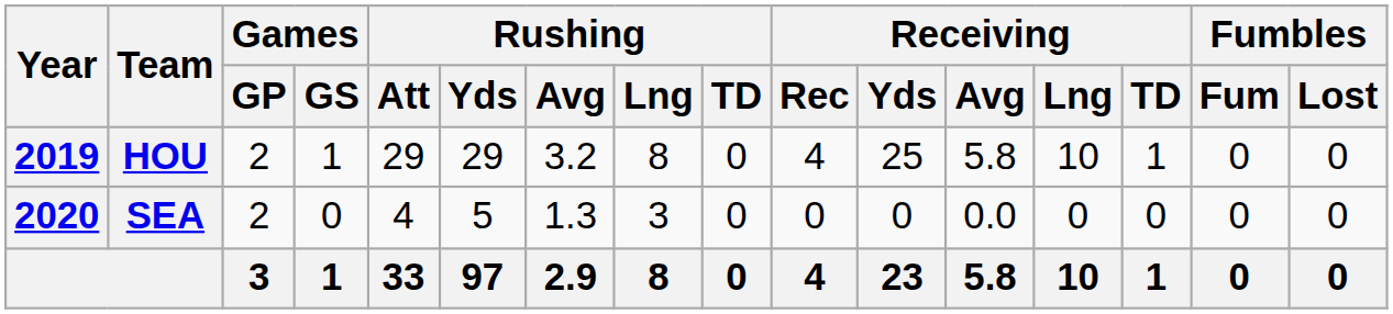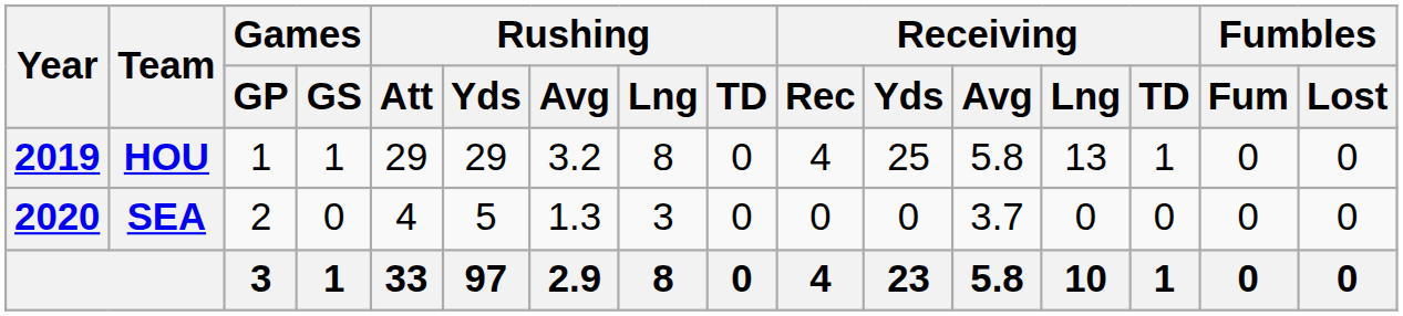HOU | Games / GP: 2 -> 1
HOU | Receiving / Lng: 10 -> 13
SEA | Receiving / Avg: 0.0 -> 3.7
